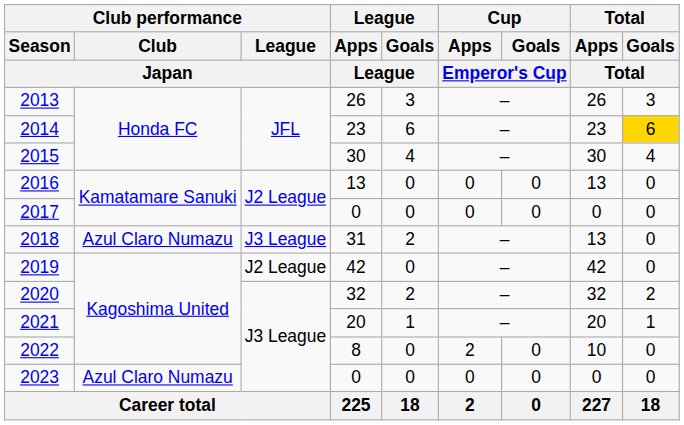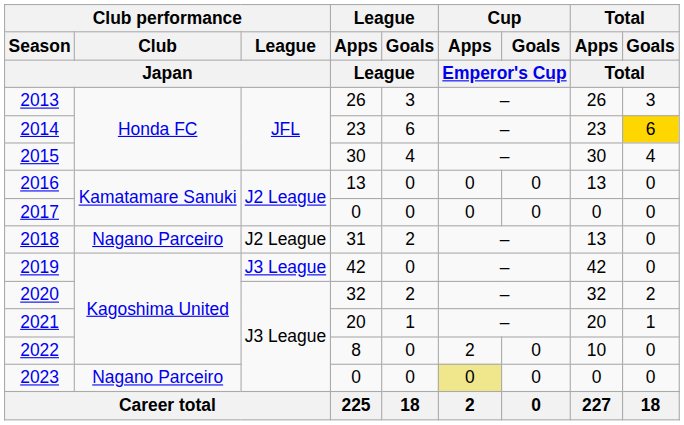2018 | Club performance / Club / Japan: Azul Claro Numazu -> Nagano Parceiro
2018 | Club performance / League / Japan: J3 League -> J2 League
2019 | Club performance / League / Japan: J2 League -> J3 League
2023 | Club performance / Club / Japan: Azul Claro Numazu -> Nagano Parceiro
2023 | Cup / Apps / Emperor's Cup: no background -> khaki background
